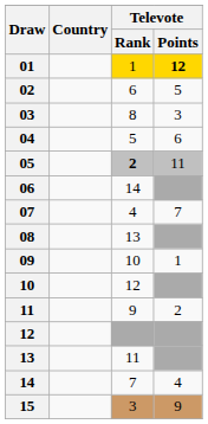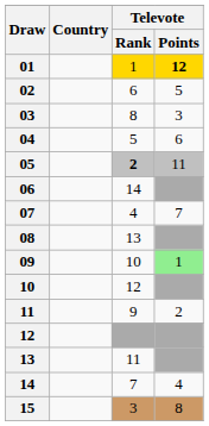09 | Televote / Points: no background -> lightgreen background
15 | Televote / Points: 9 -> 8
